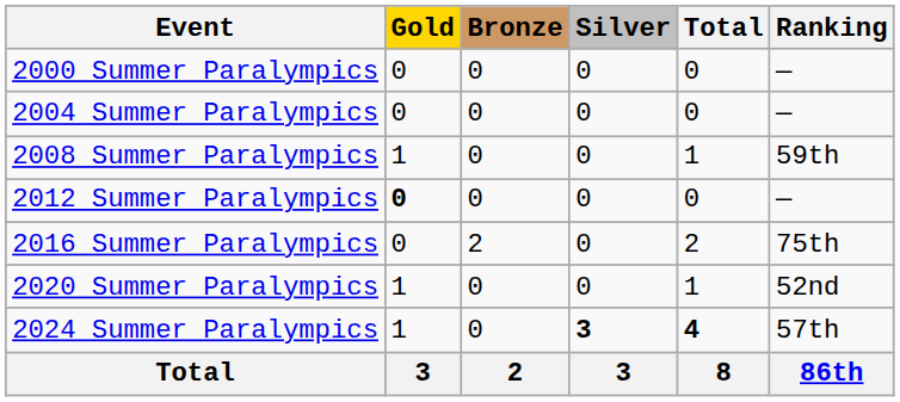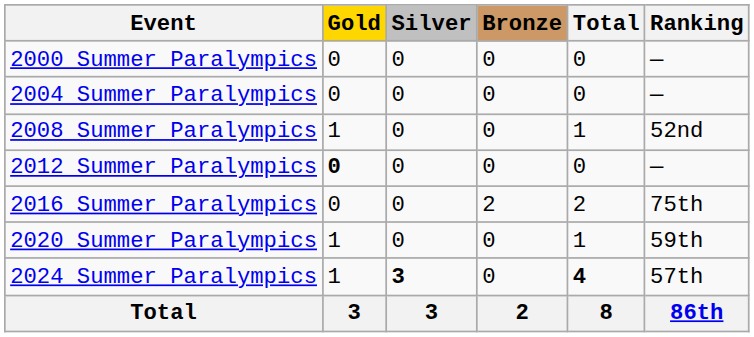columns swapped: Silver <-> Bronze
2008 Summer Paralympics | Ranking: 59th -> 52nd
2020 Summer Paralympics | Ranking: 52nd -> 59th
